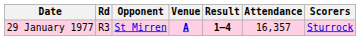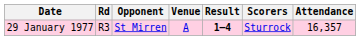columns swapped: Attendance <-> Scorers
29 January 1977 | Venue: bold -> normal
